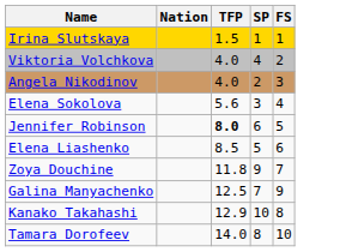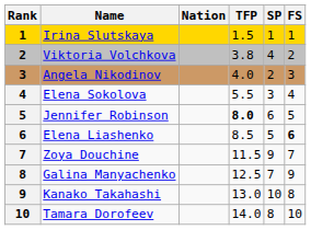+ column: Rank | 1 | 2 | 3 | 4 | 5 | 6 | 7 | 8 | 9 | 10
Viktoria Volchkova | TFP: 4.0 -> 3.8
Elena Sokolova | TFP: 5.6 -> 5.5
Elena Liashenko | FS: normal -> bold
Zoya Douchine | TFP: 11.8 -> 11.5
Kanako Takahashi | TFP: 12.9 -> 13.0
